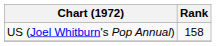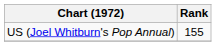US (Joel Whitburn's Pop Annual) | Rank: 158 -> 155
